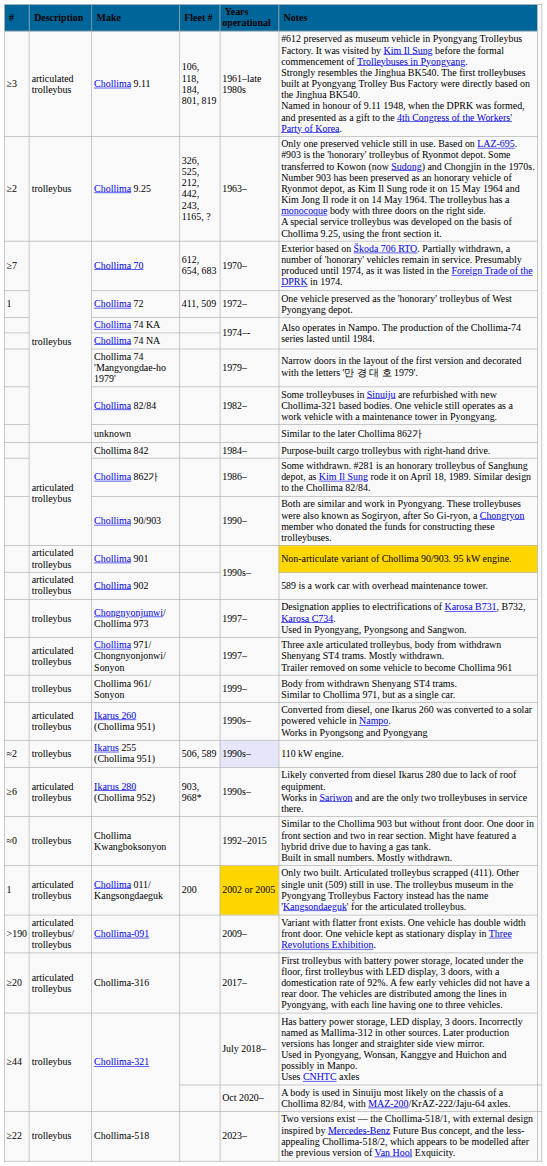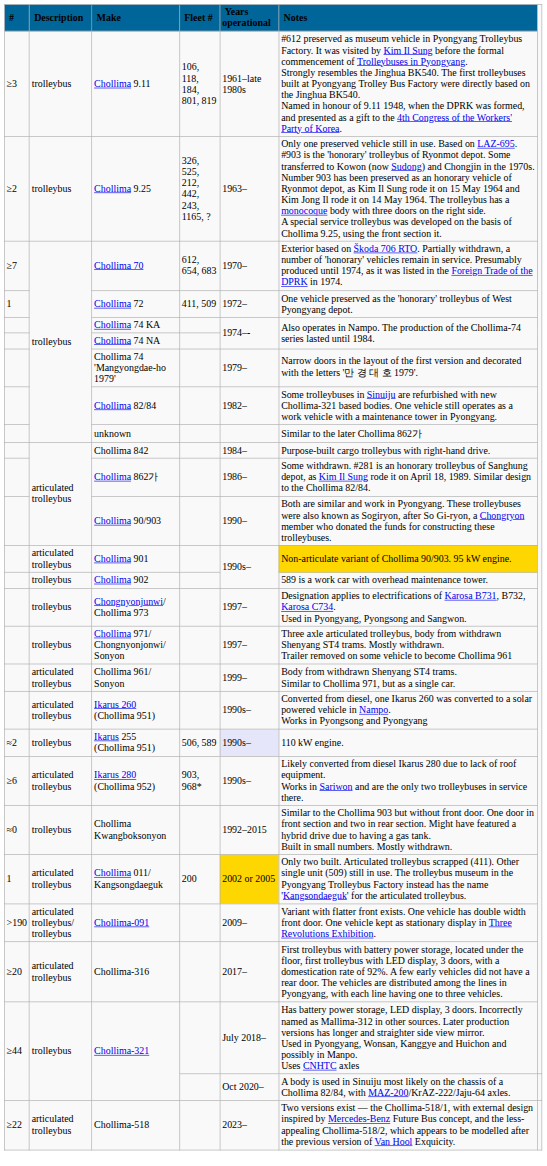Chollima 9.11 | Description: articulated trolleybus -> trolleybus
Chollima 902 | Description: articulated trolleybus -> trolleybus
Chollima 971/ Chongnyonjonwi/ Sonyon | Description: articulated trolleybus -> trolleybus
Chollima 961/ Sonyon | Description: trolleybus -> articulated trolleybus
Chollima-518 | Description: trolleybus -> articulated trolleybus
